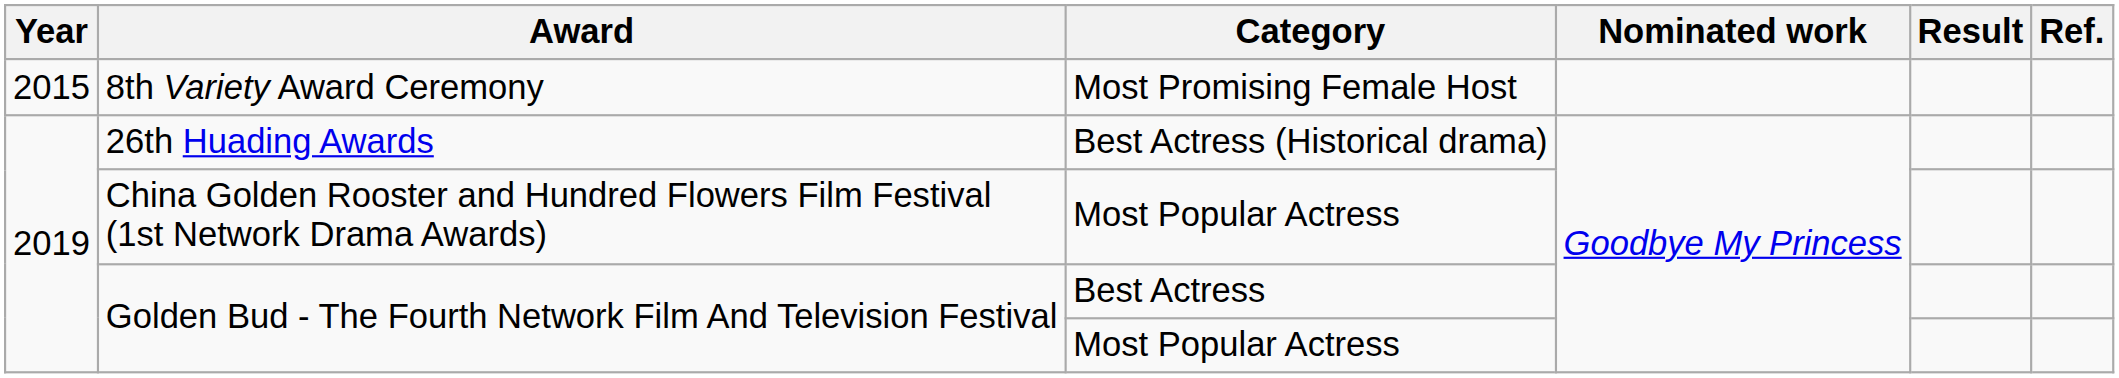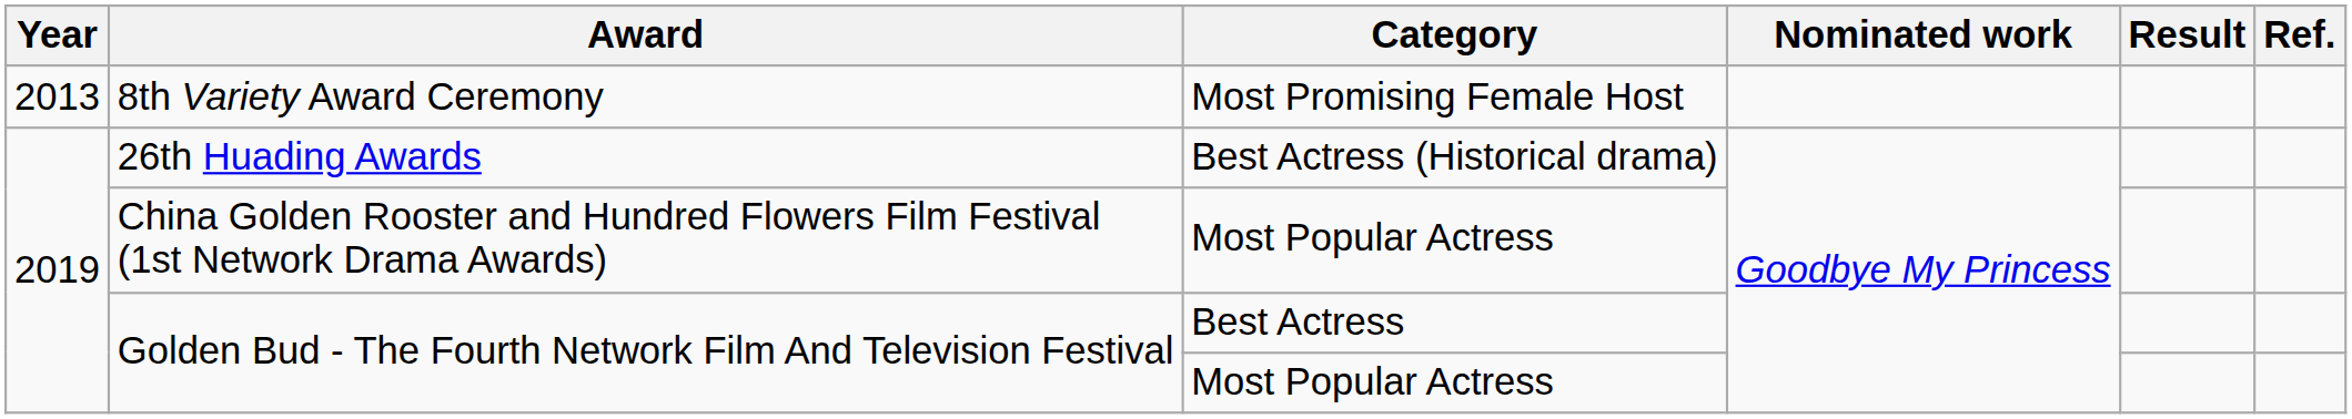8th Variety Award Ceremony | Year: 2015 -> 2013
